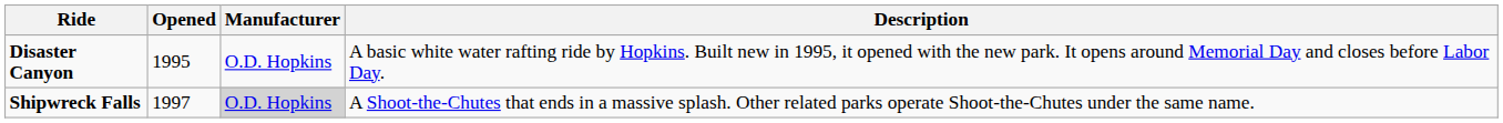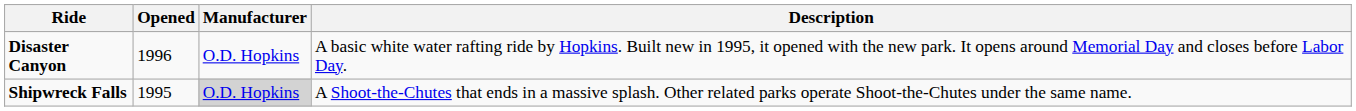Disaster Canyon | Opened: 1995 -> 1996
Shipwreck Falls | Opened: 1997 -> 1995
